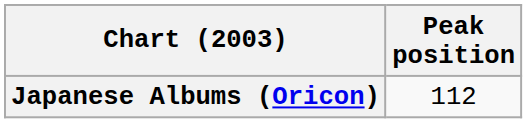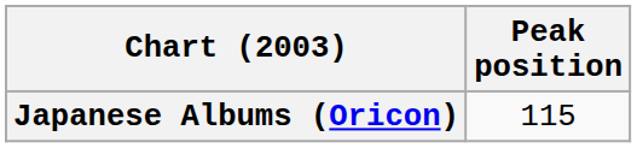Japanese Albums (Oricon) | Peak position: 112 -> 115
